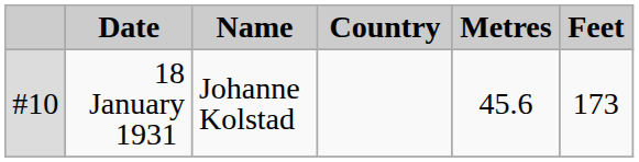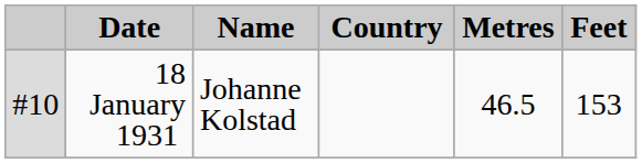18 January 1931 | Metres: 45.6 -> 46.5
18 January 1931 | Feet: 173 -> 153
